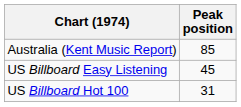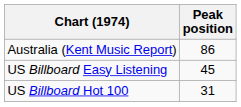Australia (Kent Music Report) | Peak position: 85 -> 86
